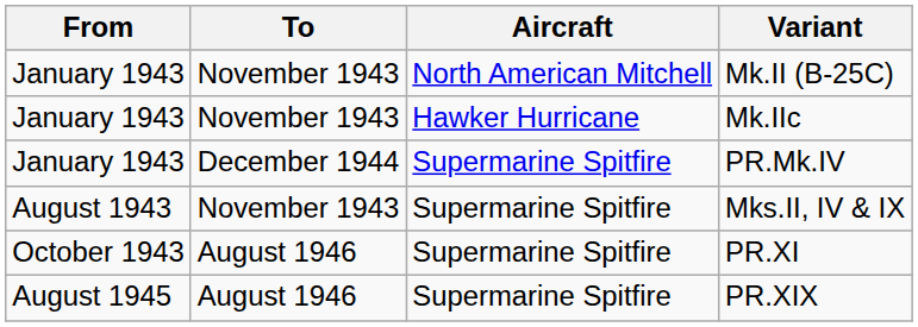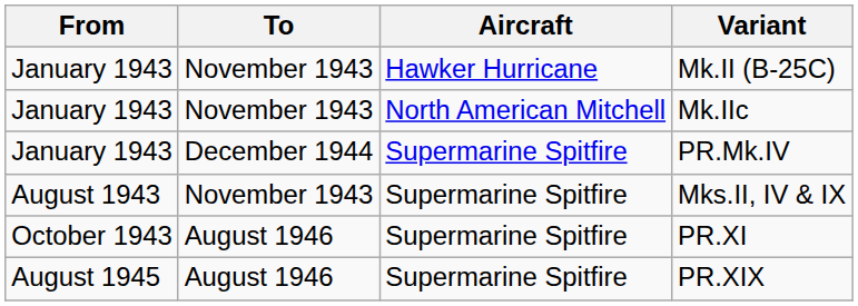Mk.II (B-25C) | Aircraft: North American Mitchell -> Hawker Hurricane
Mk.IIc | Aircraft: Hawker Hurricane -> North American Mitchell
